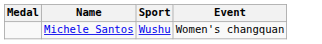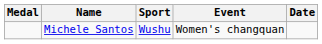+ column: Date
